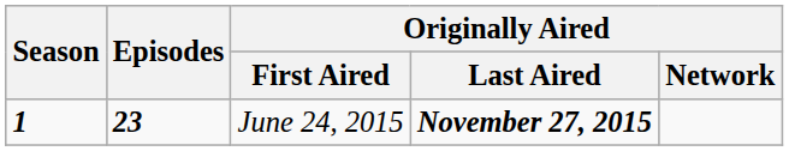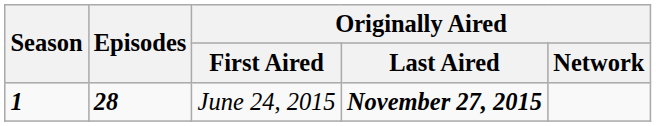June 24, 2015 | Episodes: 23 -> 28
